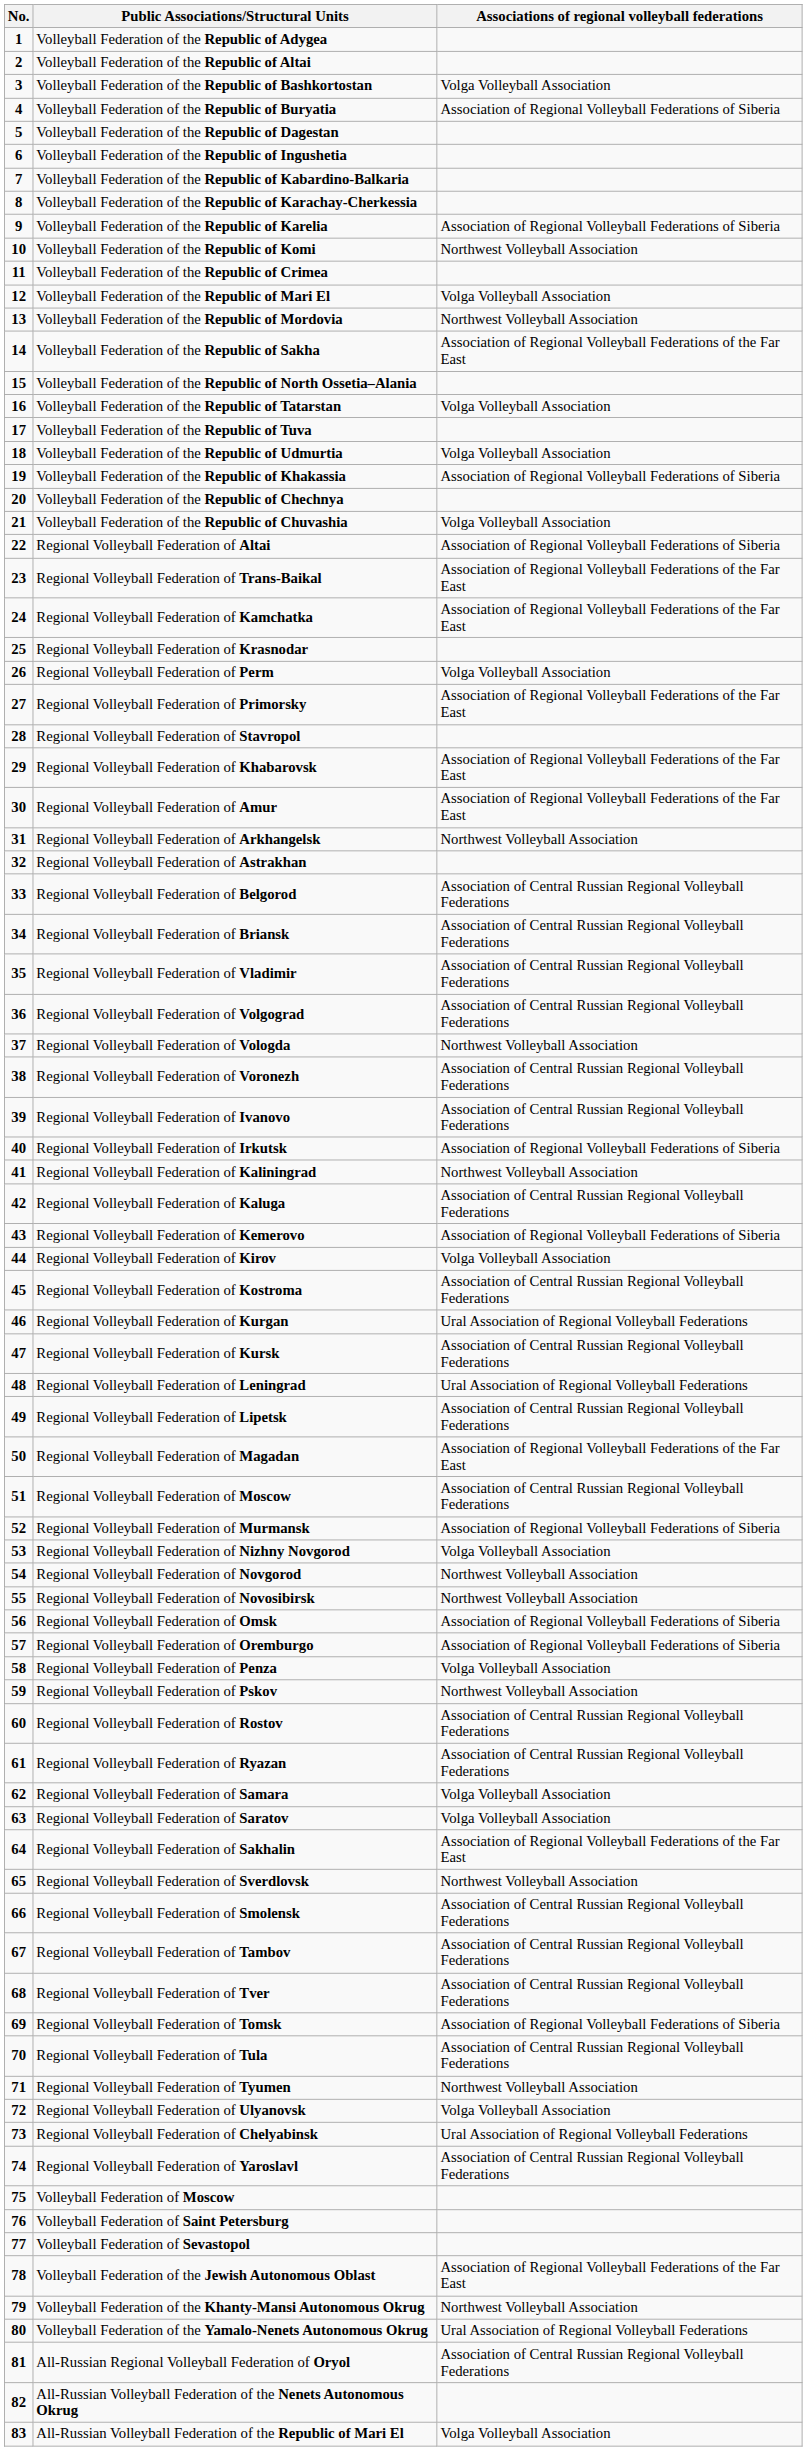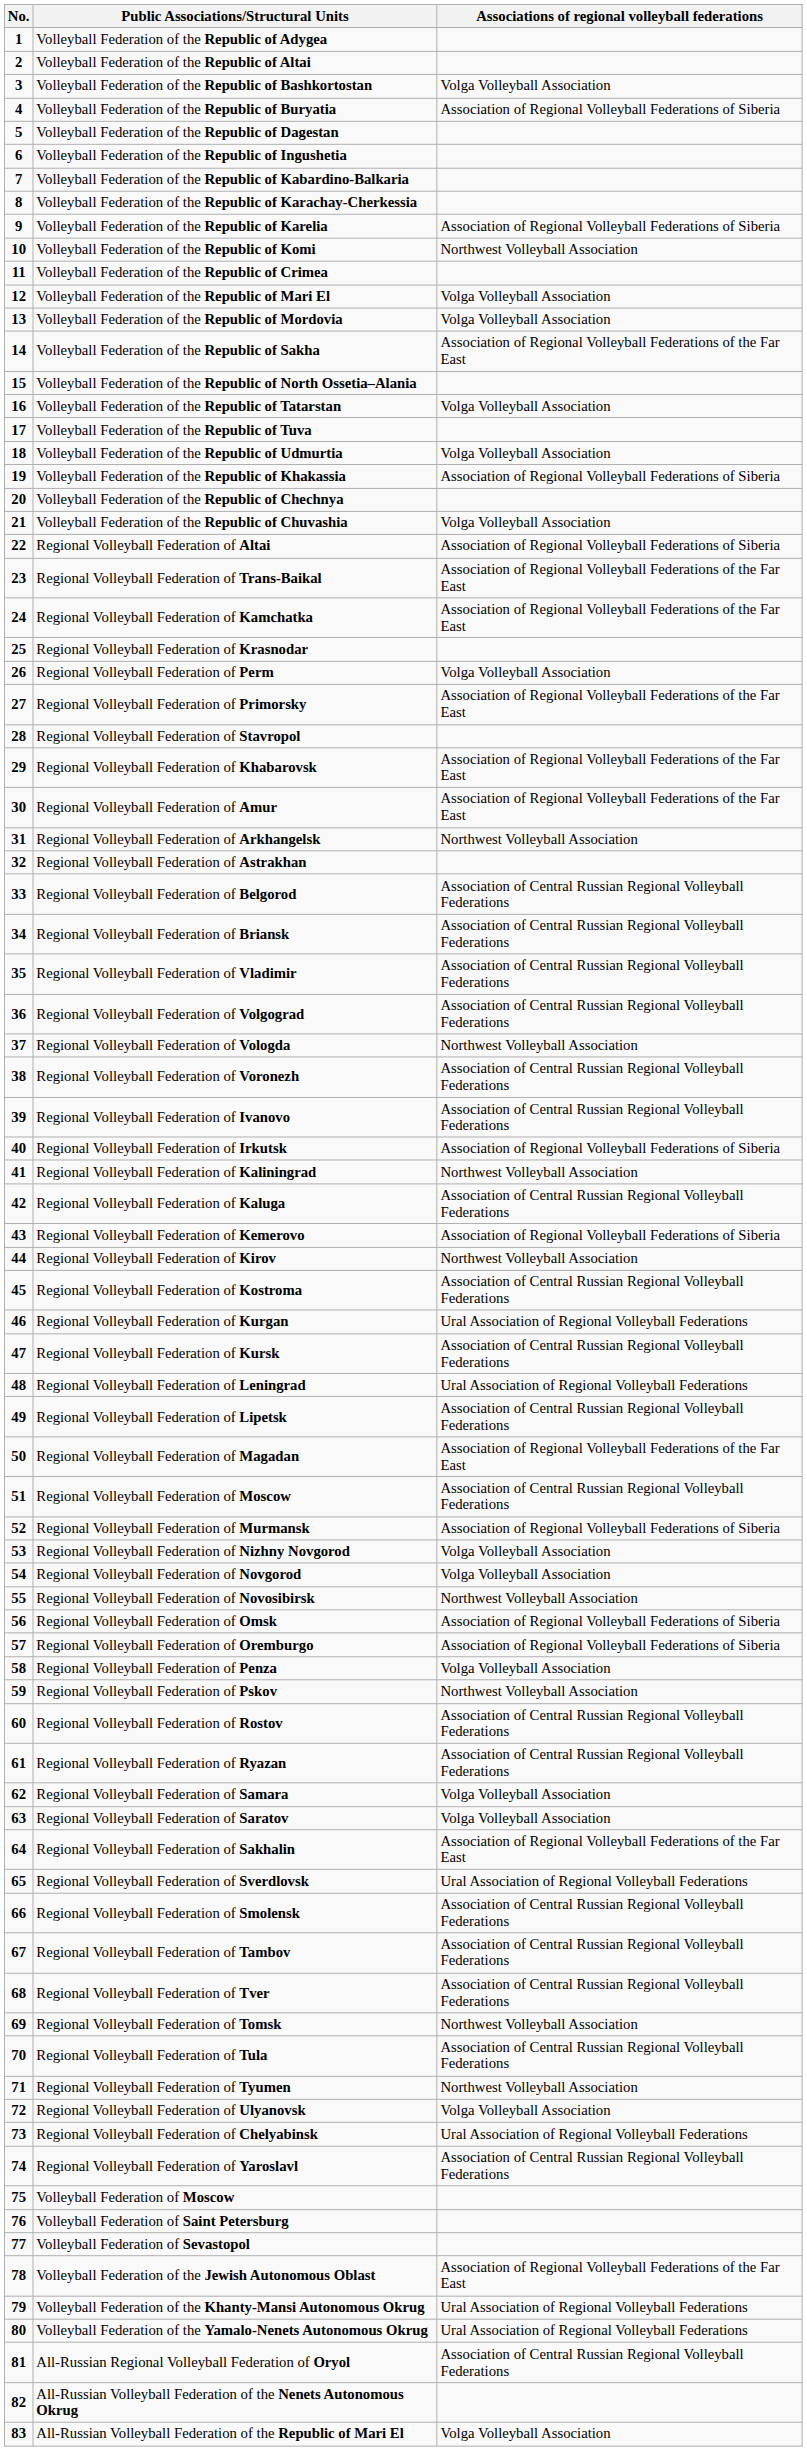Volleyball Federation of the Republic of Mordovia | Associations of regional volleyball federations: Northwest Volleyball Association -> Volga Volleyball Association
Regional Volleyball Federation of Kirov | Associations of regional volleyball federations: Volga Volleyball Association -> Northwest Volleyball Association
Regional Volleyball Federation of Novgorod | Associations of regional volleyball federations: Northwest Volleyball Association -> Volga Volleyball Association
Regional Volleyball Federation of Sverdlovsk | Associations of regional volleyball federations: Northwest Volleyball Association -> Ural Association of Regional Volleyball Federations
Regional Volleyball Federation of Tomsk | Associations of regional volleyball federations: Association of Regional Volleyball Federations of Siberia -> Northwest Volleyball Association
Volleyball Federation of the Khanty-Mansi Autonomous Okrug | Associations of regional volleyball federations: Northwest Volleyball Association -> Ural Association of Regional Volleyball Federations
